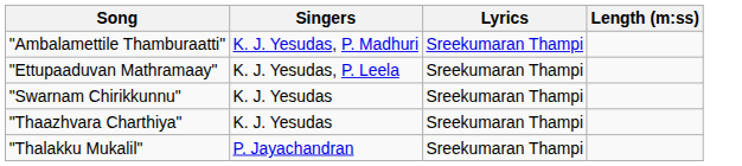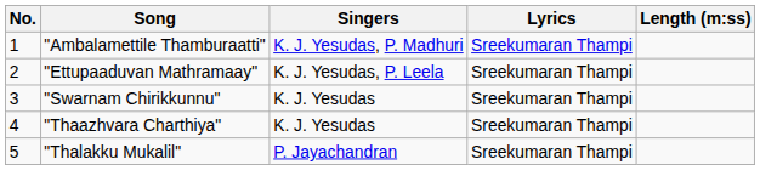+ column: No. | 1 | 2 | 3 | 4 | 5
